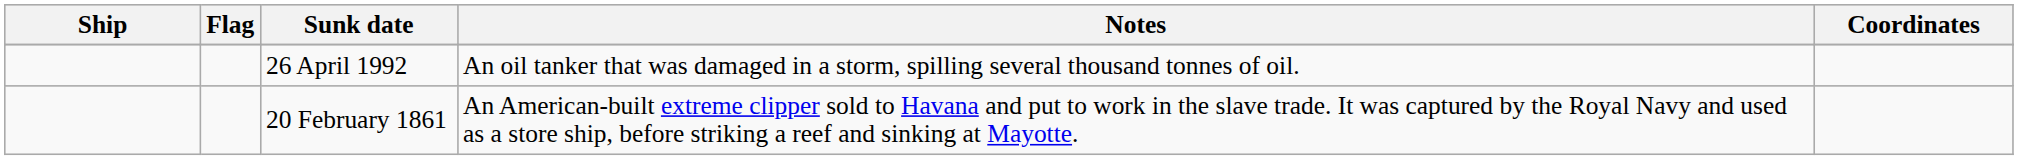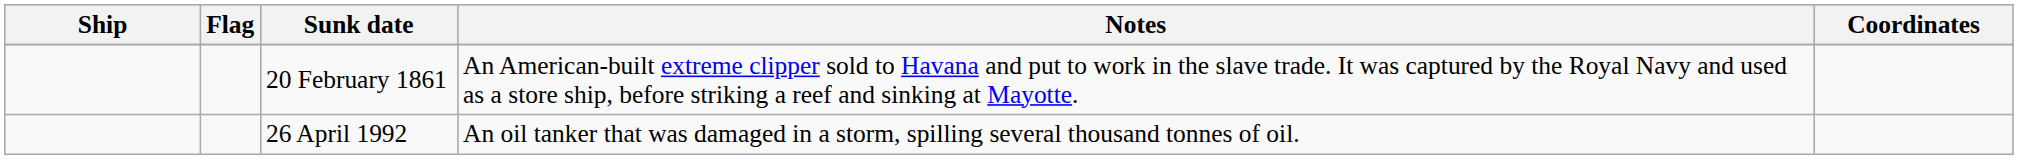rows swapped: 26 April 1992 <-> 20 February 1861
